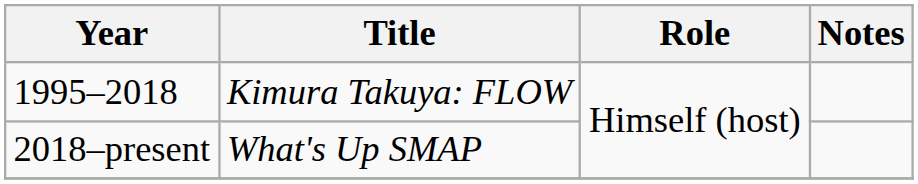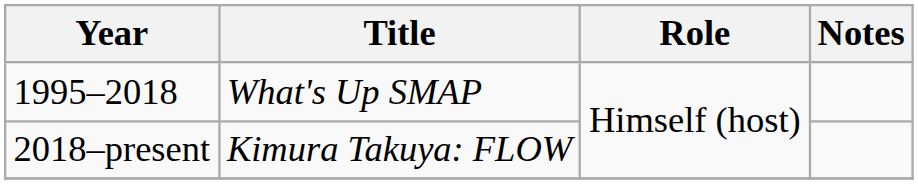1995–2018 | Title: Kimura Takuya: FLOW -> What's Up SMAP
2018–present | Title: What's Up SMAP -> Kimura Takuya: FLOW
